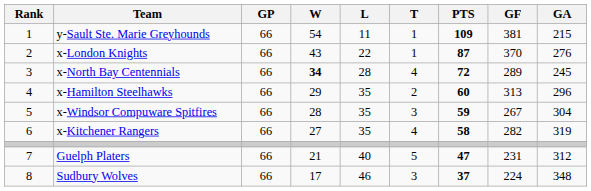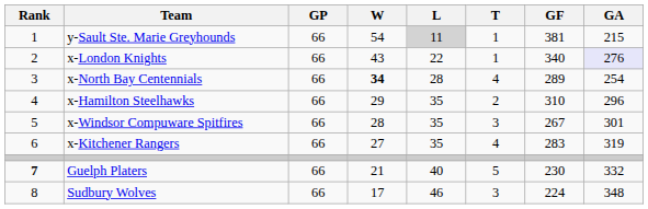- column: PTS | 109 | 87 | 72 | 60 | 59 | 58 | 47 | 37
y-Sault Ste. Marie Greyhounds | L: no background -> lightgrey background
x-London Knights | GF: 370 -> 340
x-London Knights | GA: no background -> lavender background
x-North Bay Centennials | GA: 245 -> 254
x-Hamilton Steelhawks | GF: 313 -> 310
x-Windsor Compuware Spitfires | GA: 304 -> 301
x-Kitchener Rangers | GF: 282 -> 283
Guelph Platers | Rank: normal -> bold
Guelph Platers | GF: 231 -> 230
Guelph Platers | GA: 312 -> 332
